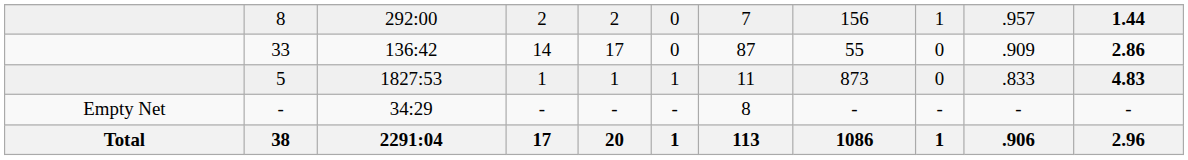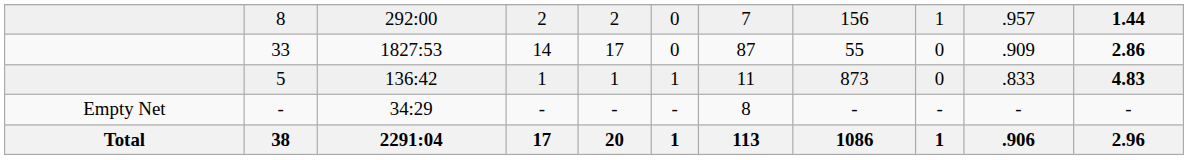33 | column 3: 136:42 -> 1827:53
5 | column 3: 1827:53 -> 136:42
